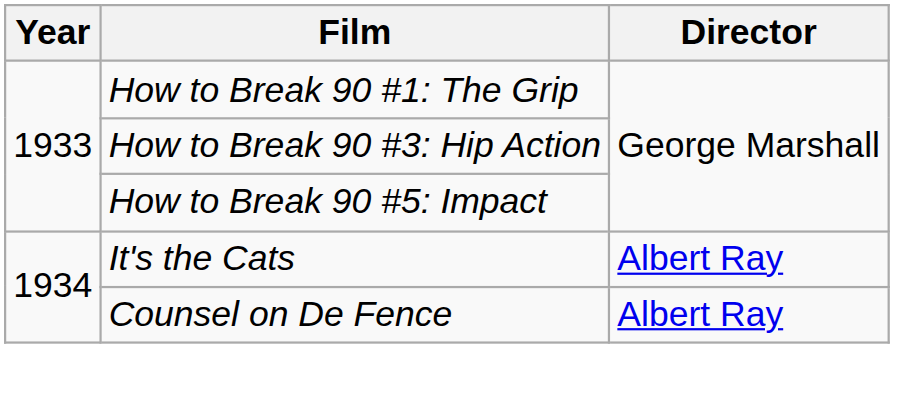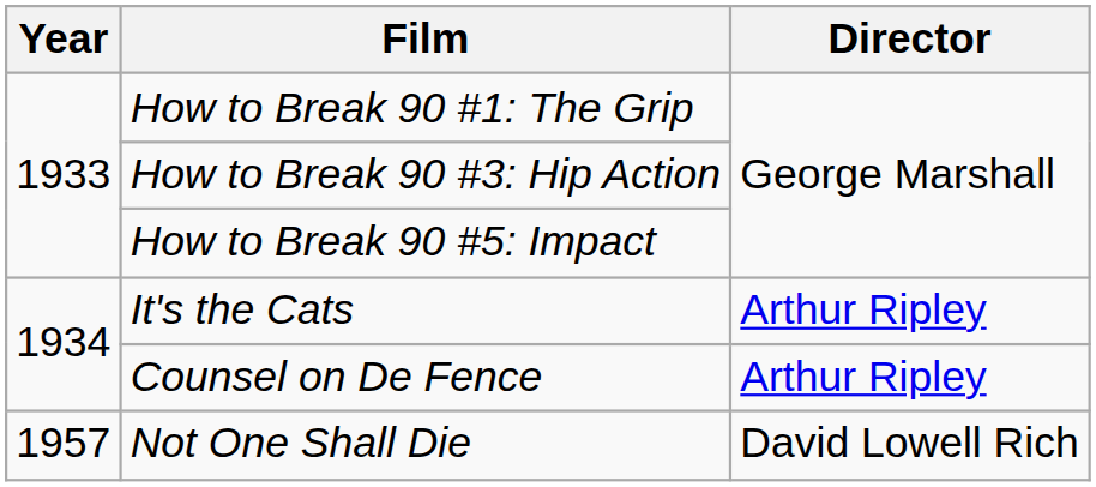It's the Cats | Director: Albert Ray -> Arthur Ripley
Counsel on De Fence | Director: Albert Ray -> Arthur Ripley
+ row: 1957 | Not One Shall Die | David Lowell Rich
